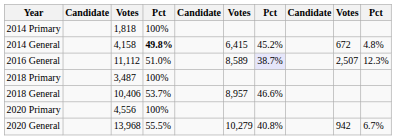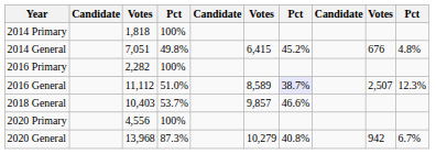2014 General | column 3: 4,158 -> 7,051
2014 General | column 4: bold -> normal
2014 General | column 9: 672 -> 676
+ row: 2016 Primary | 2,282 | 100%
- row: 2018 Primary | 3,487 | 100%
2018 General | column 3: 10,406 -> 10,403
2018 General | column 6: 8,957 -> 9,857
2020 General | column 4: 55.5% -> 87.3%
